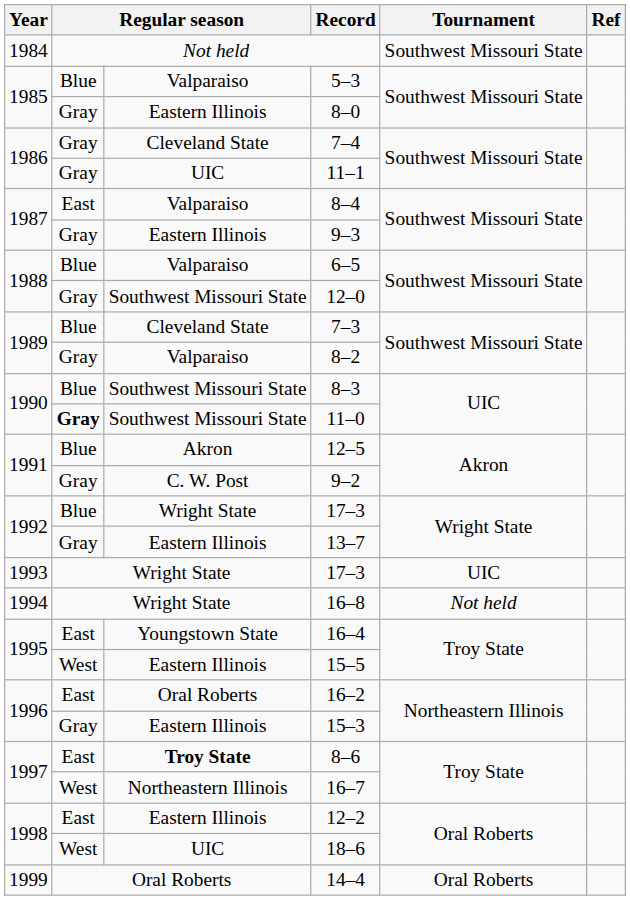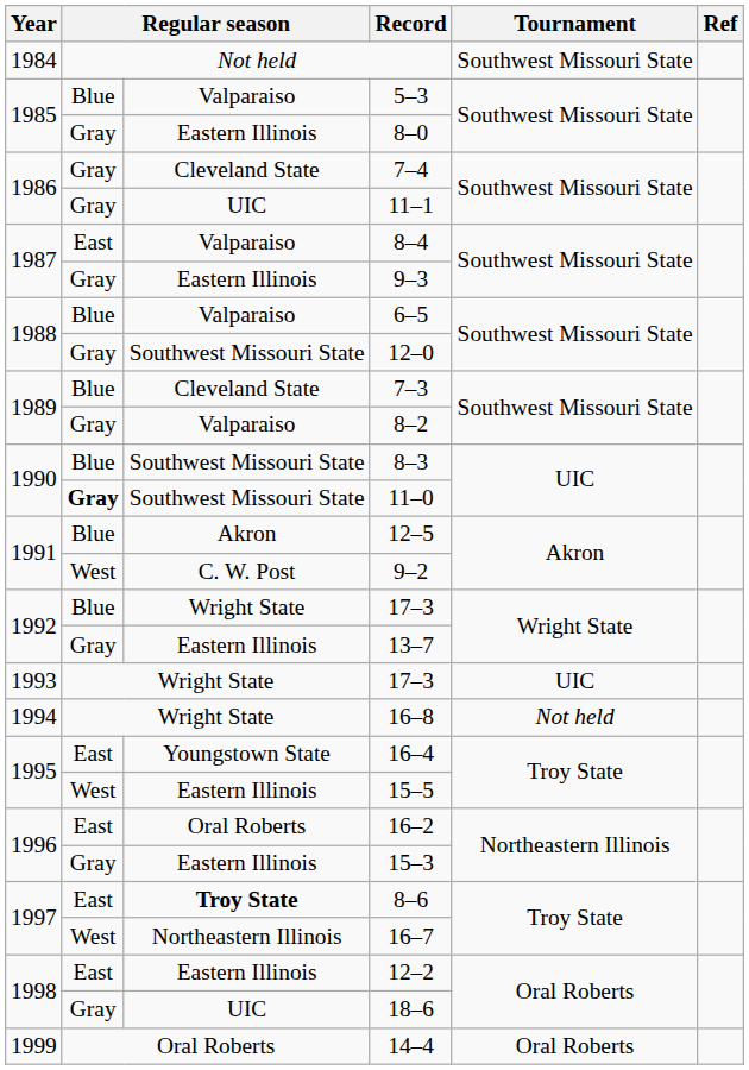9–2 | column 2: Gray -> West
18–6 | column 2: West -> Gray
